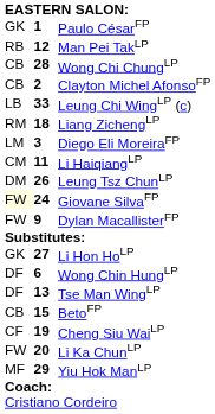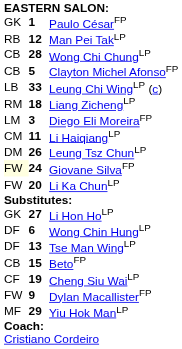Clayton Michel AfonsoFP | column 2: 2 -> 5
rows swapped: Dylan MacallisterFP <-> Li Ka ChunLP
